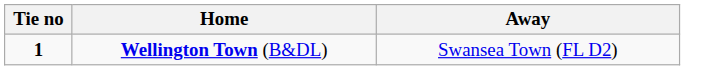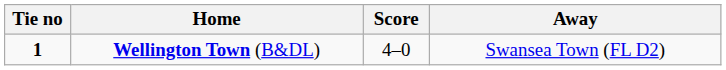+ column: Score | 4–0
